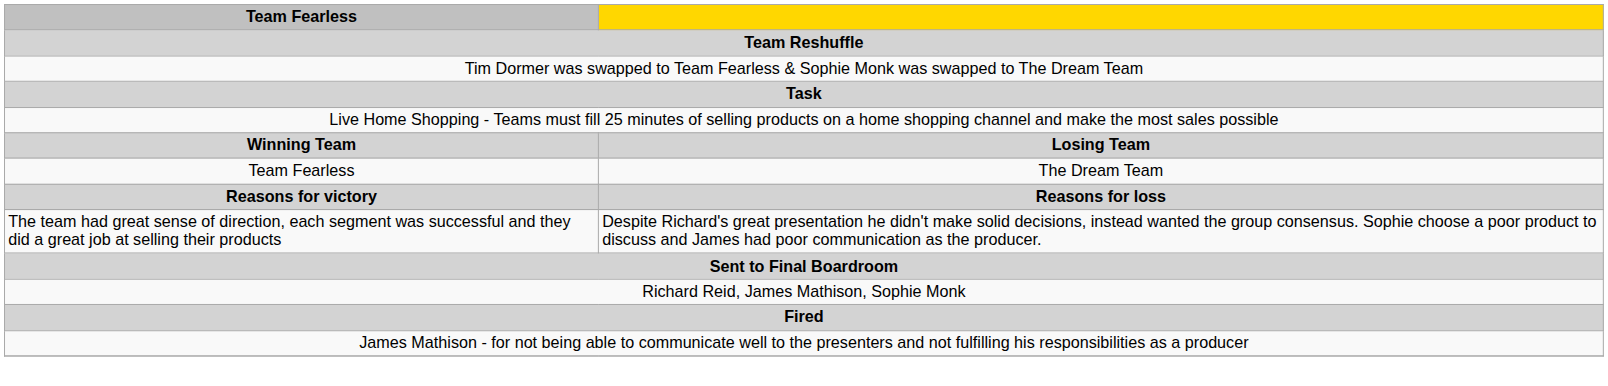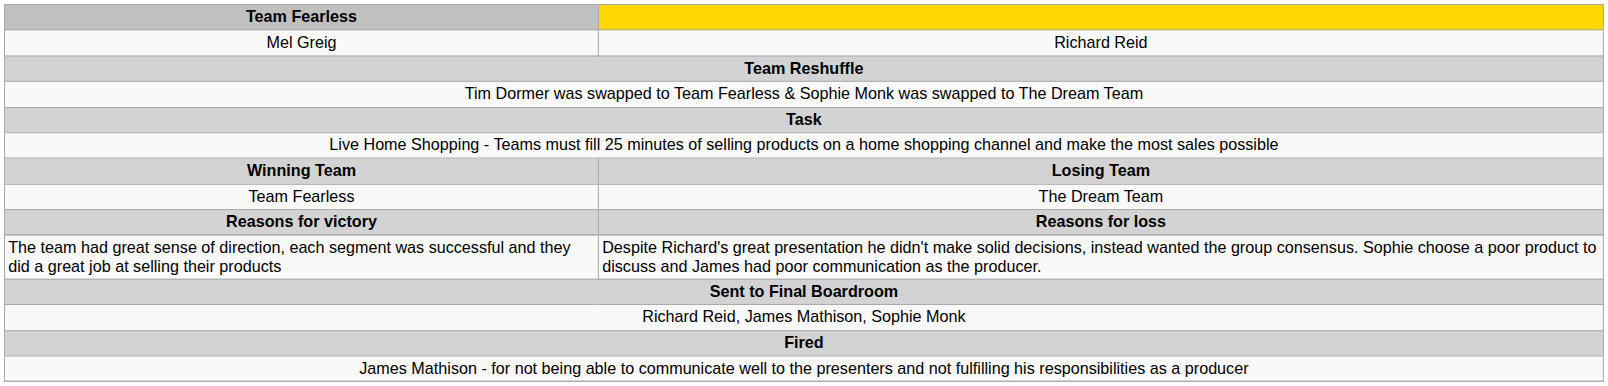+ row: Mel Greig | Richard Reid
